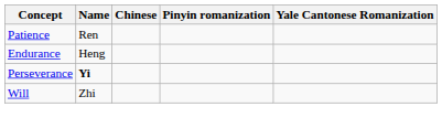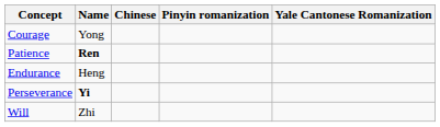+ row: Courage | Yong
Patience | Name: normal -> bold
